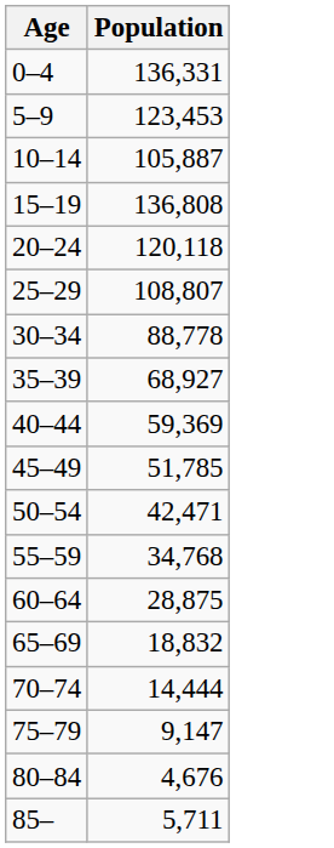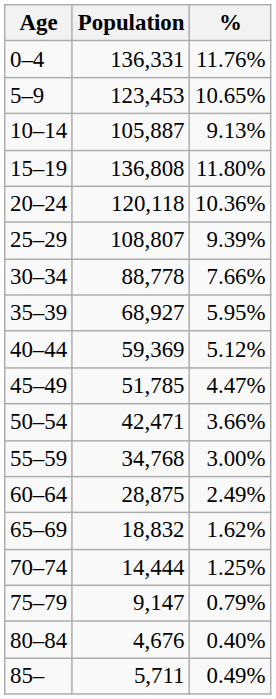+ column: % | 11.76% | 10.65% | 9.13% | 11.80% | 10.36% | 9.39% | 7.66% | 5.95% | 5.12% | 4.47% | 3.66% | 3.00% | 2.49% | 1.62% | 1.25% | 0.79% | 0.40% | 0.49%
